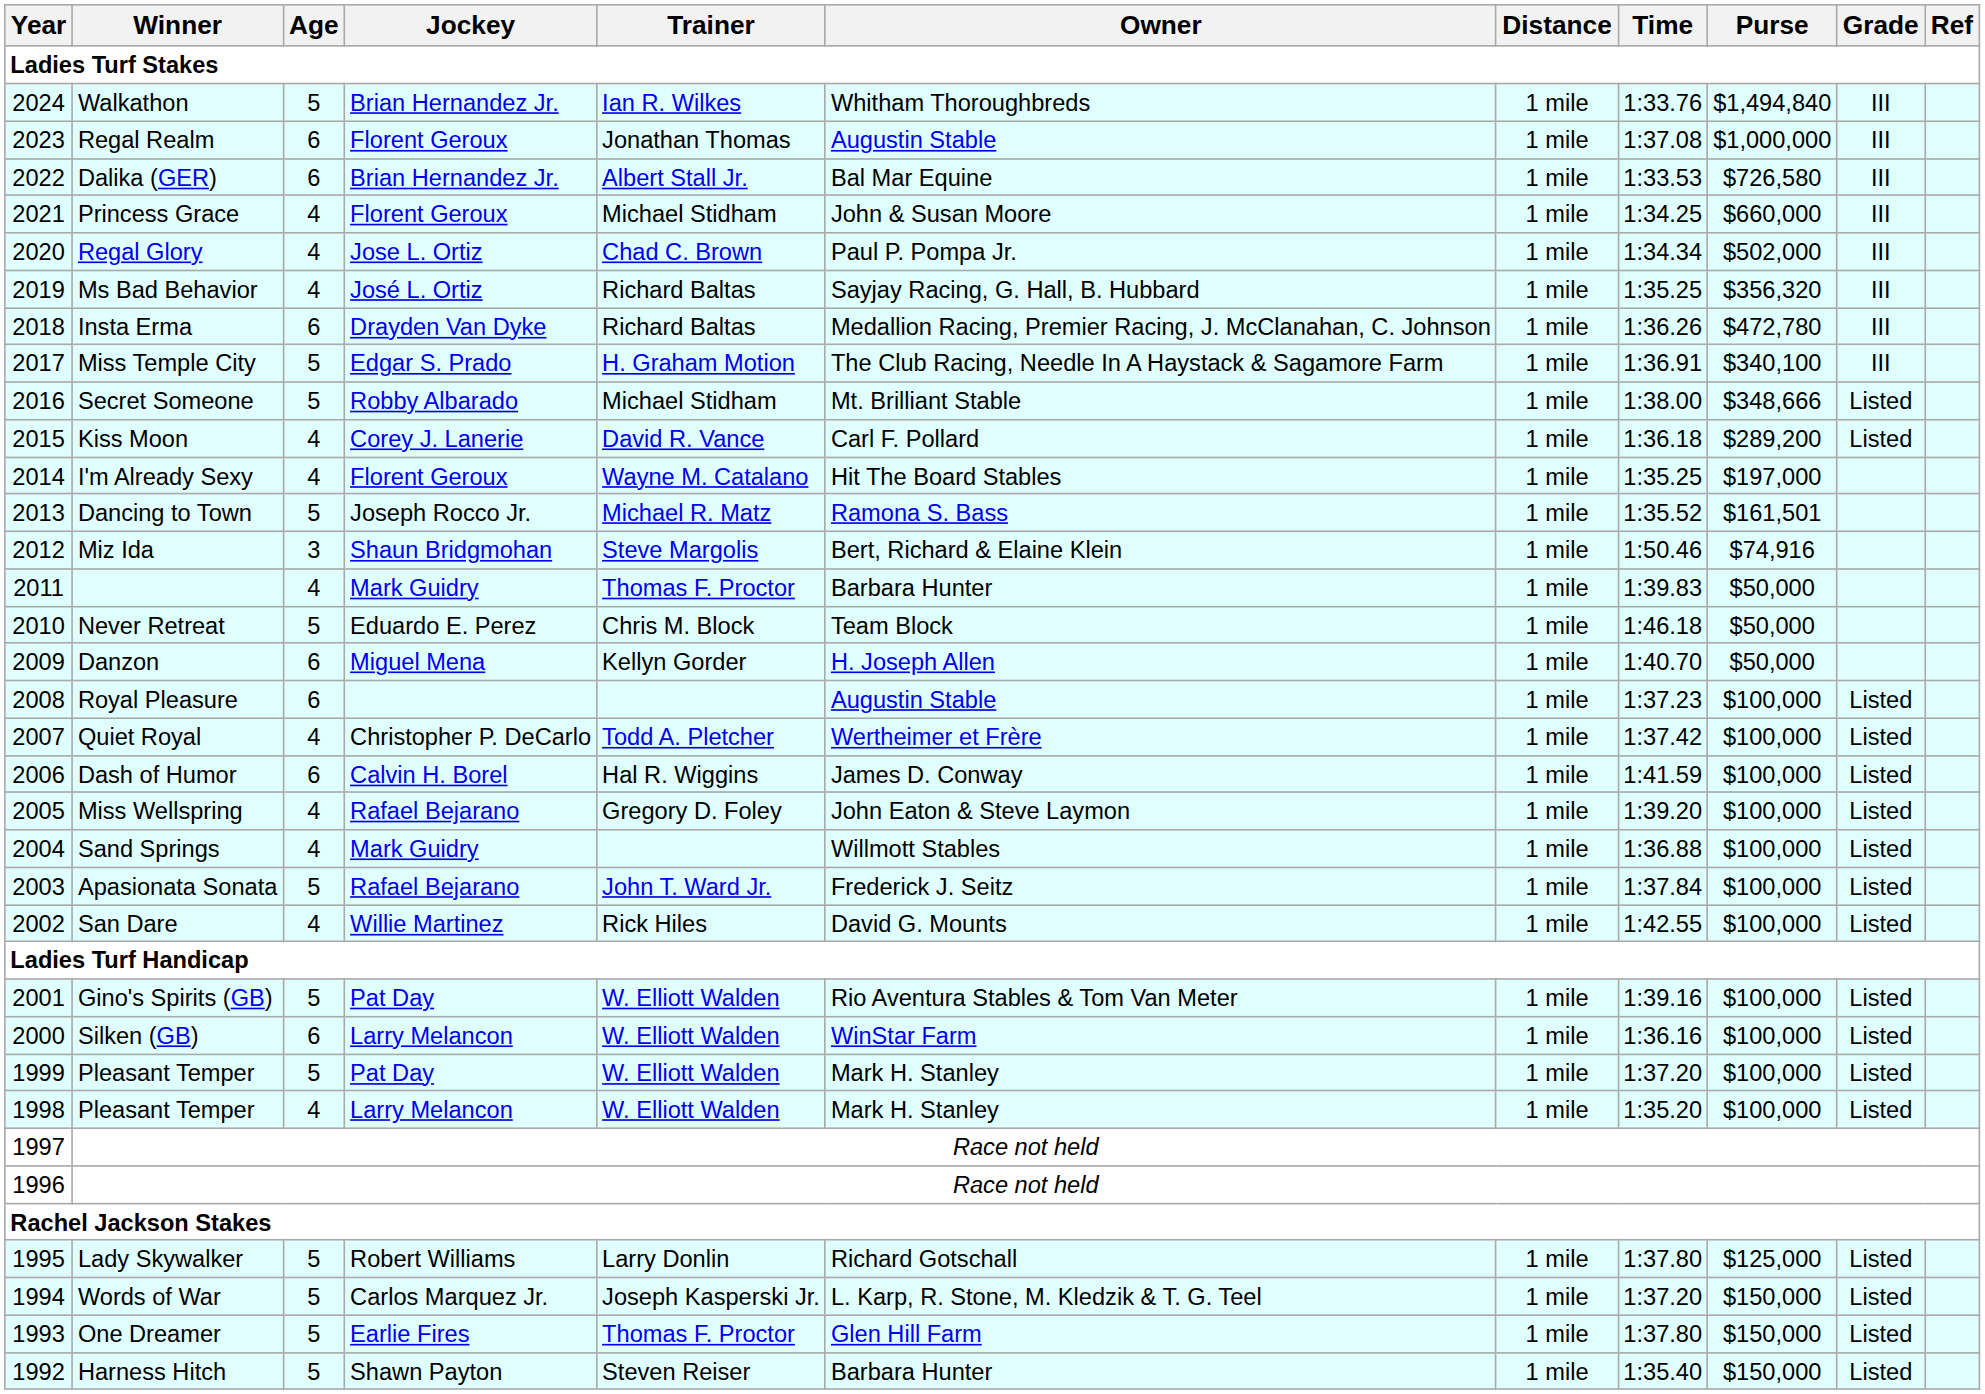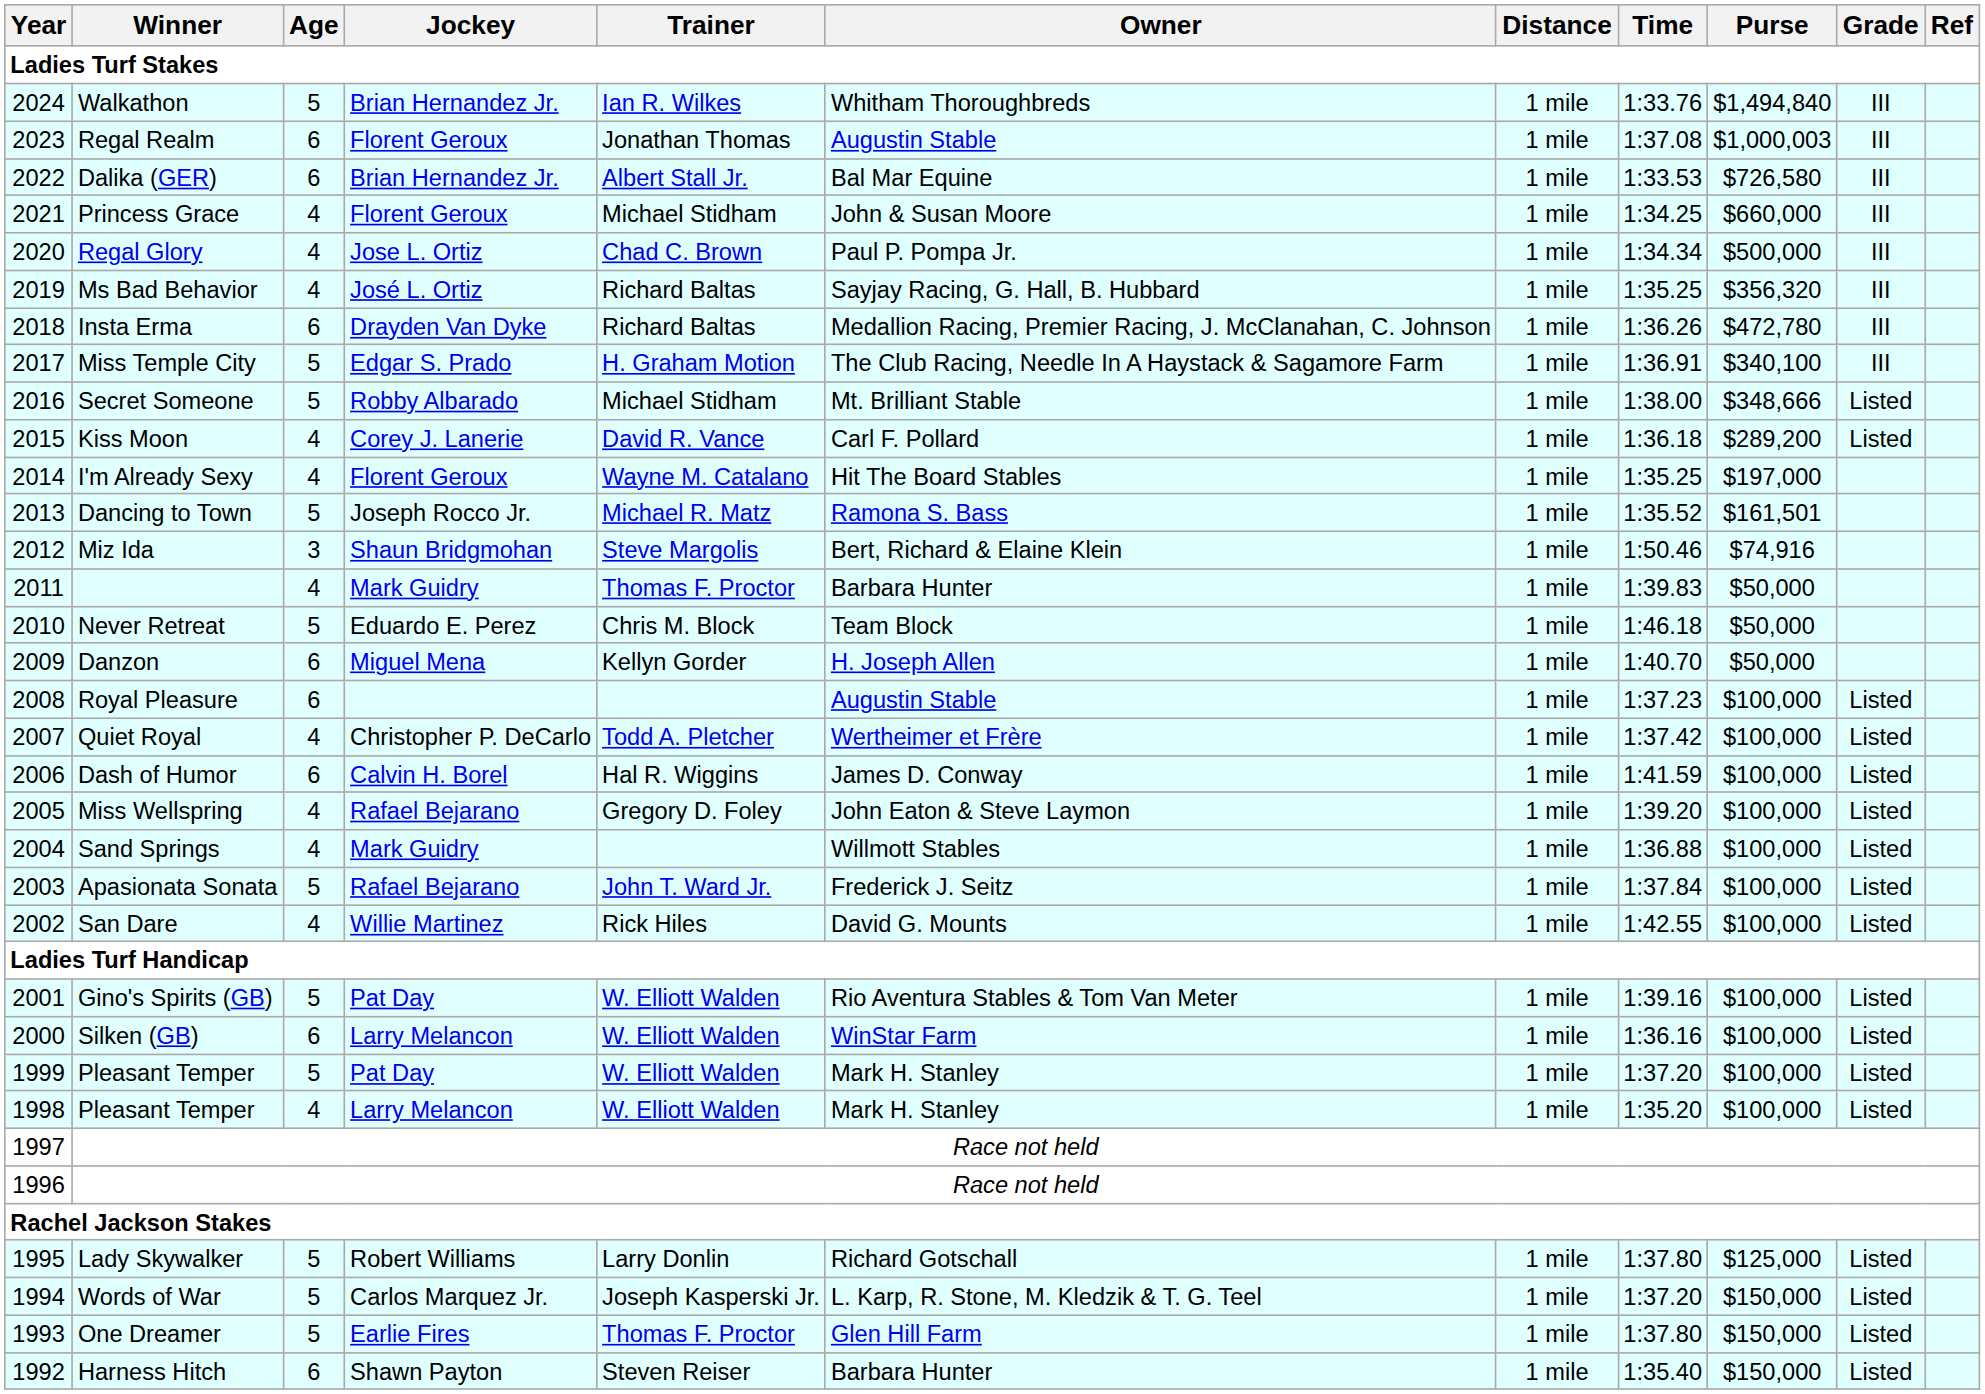Regal Realm | Purse: $1,000,000 -> $1,000,003
Regal Glory | Purse: $502,000 -> $500,000
Harness Hitch | Age: 5 -> 6
